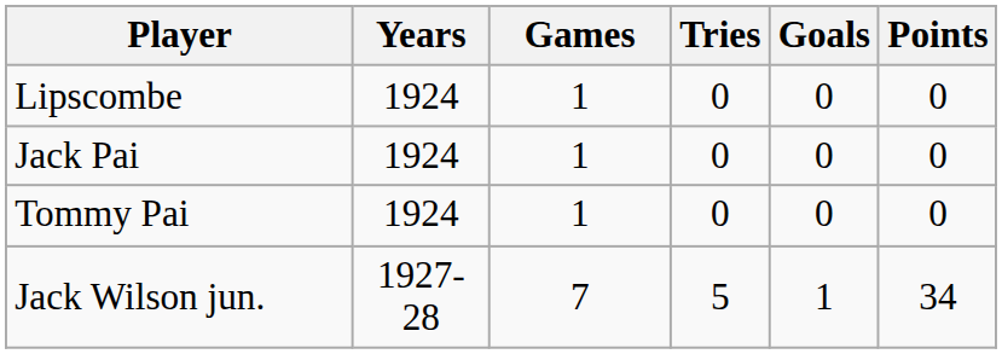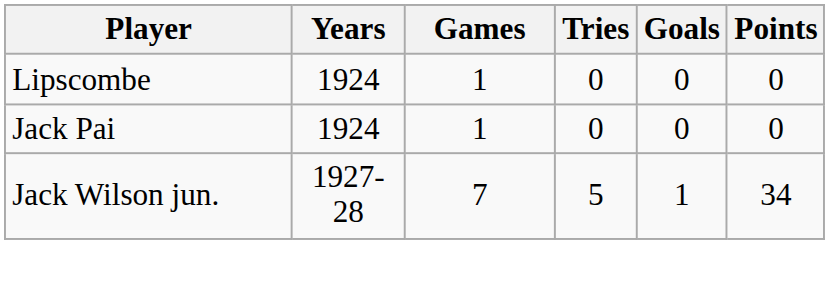- row: Tommy Pai | 1924 | 1 | 0 | 0 | 0
